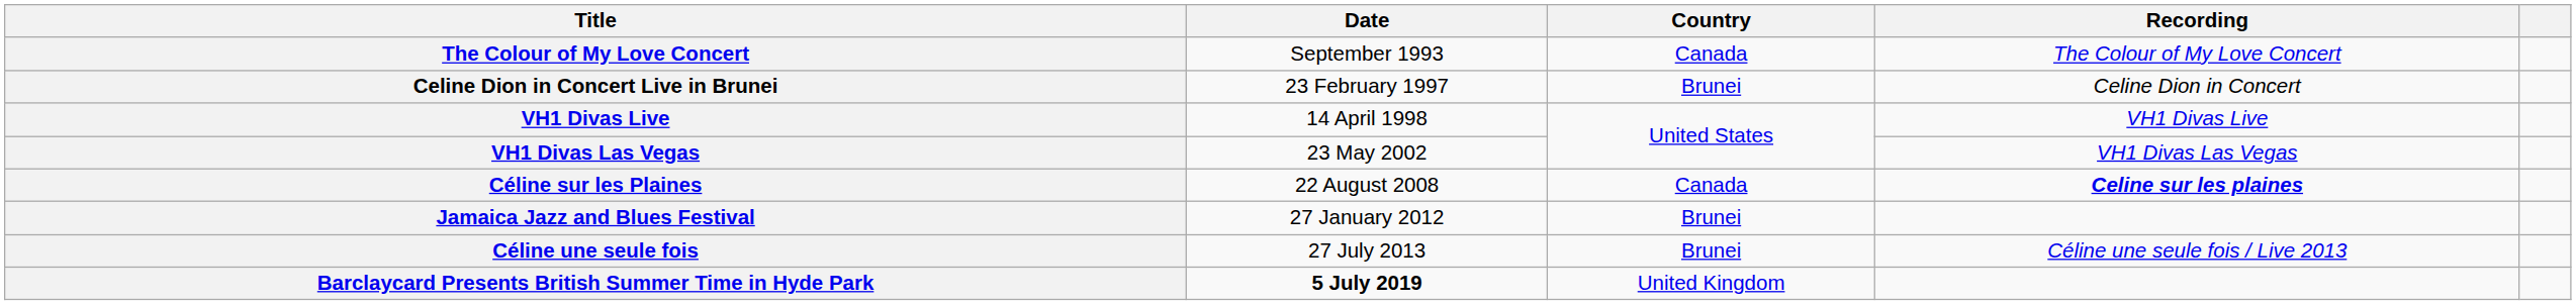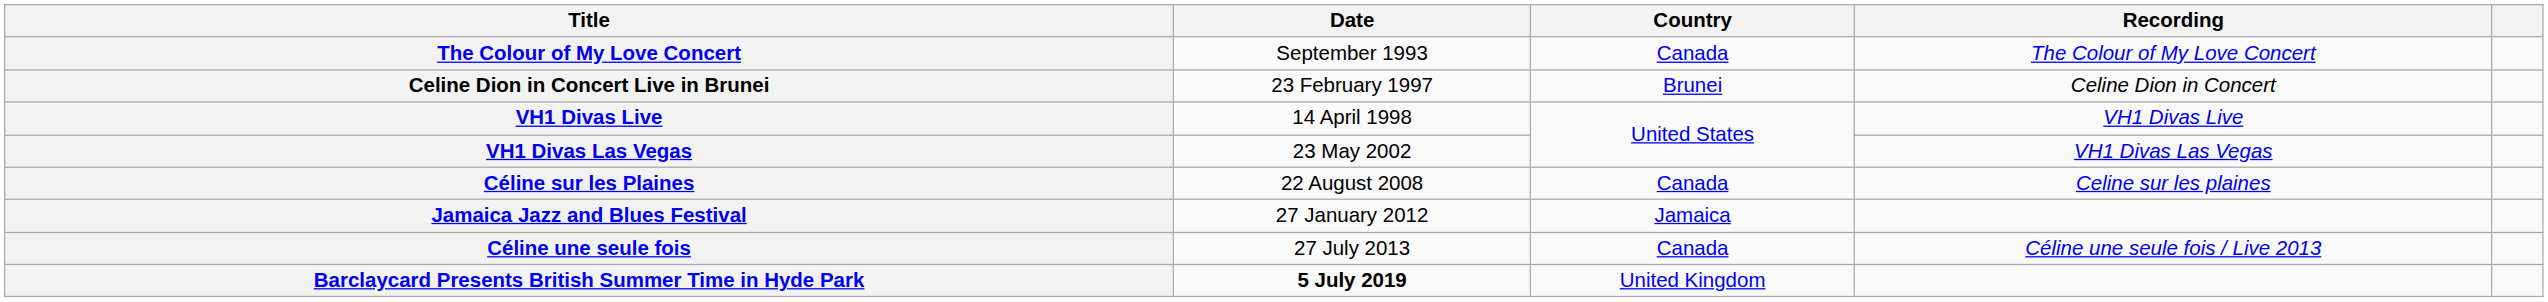Céline sur les Plaines | Recording: bold -> normal
Jamaica Jazz and Blues Festival | Country: Brunei -> Jamaica
Céline une seule fois | Country: Brunei -> Canada
